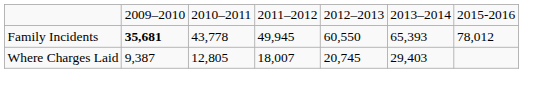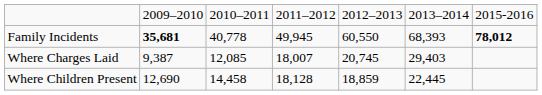Family Incidents | column 3: 43,778 -> 40,778
Family Incidents | column 6: 65,393 -> 68,393
Family Incidents | column 7: normal -> bold
Where Charges Laid | column 3: 12,805 -> 12,085
+ row: Where Children Present | 12,690 | 14,458 | 18,128 | 18,859 | 22,445
